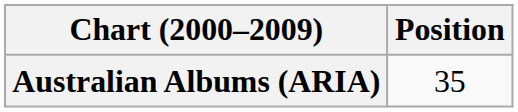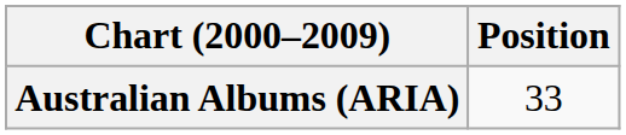Australian Albums (ARIA) | Position: 35 -> 33
